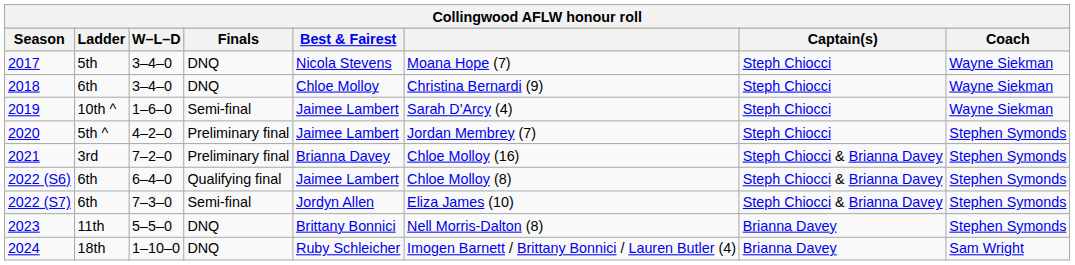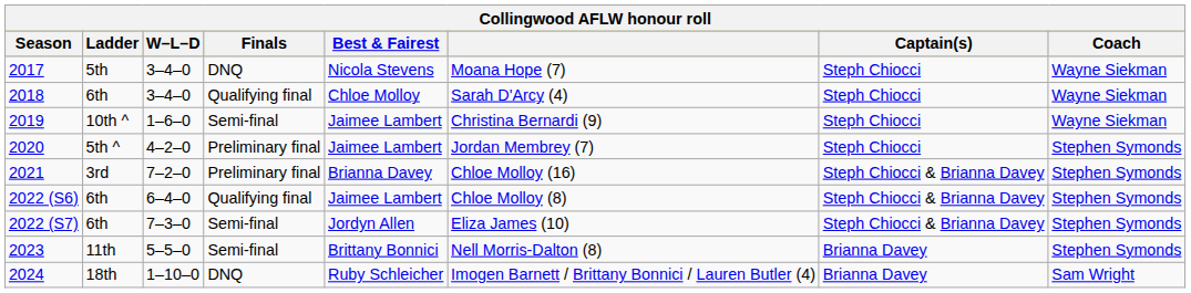2018 | Finals: DNQ -> Qualifying final
2018 | column 6: Christina Bernardi (9) -> Sarah D'Arcy (4)
2019 | column 6: Sarah D'Arcy (4) -> Christina Bernardi (9)
2023 | Finals: DNQ -> Semi-final
